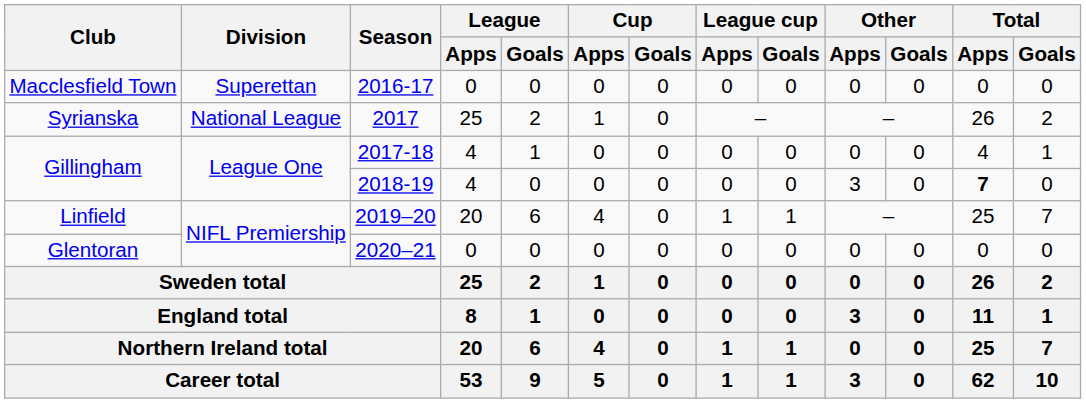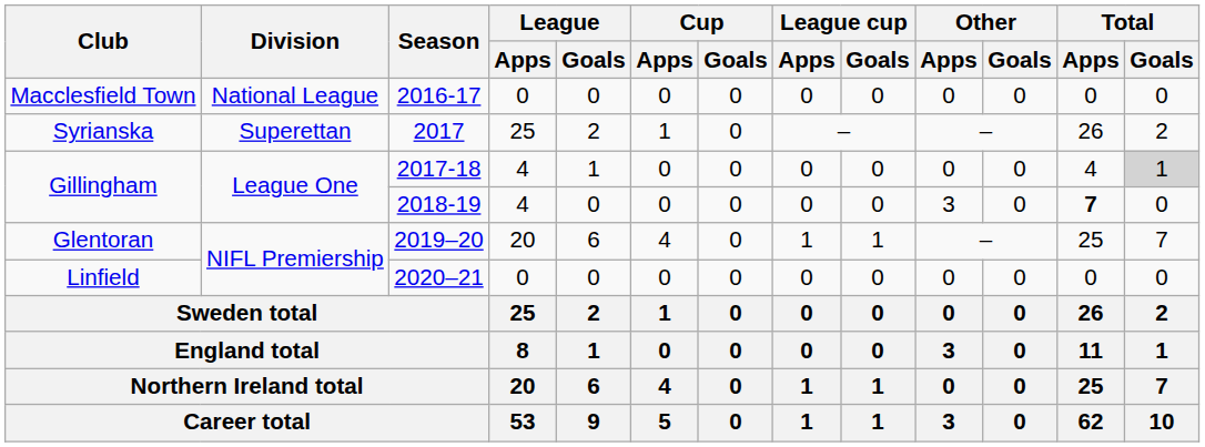2016-17 | Division: Superettan -> National League
2017 | Division: National League -> Superettan
2017-18 | Total / Goals: no background -> lightgrey background
2019–20 | Club: Linfield -> Glentoran
2020–21 | Club: Glentoran -> Linfield
